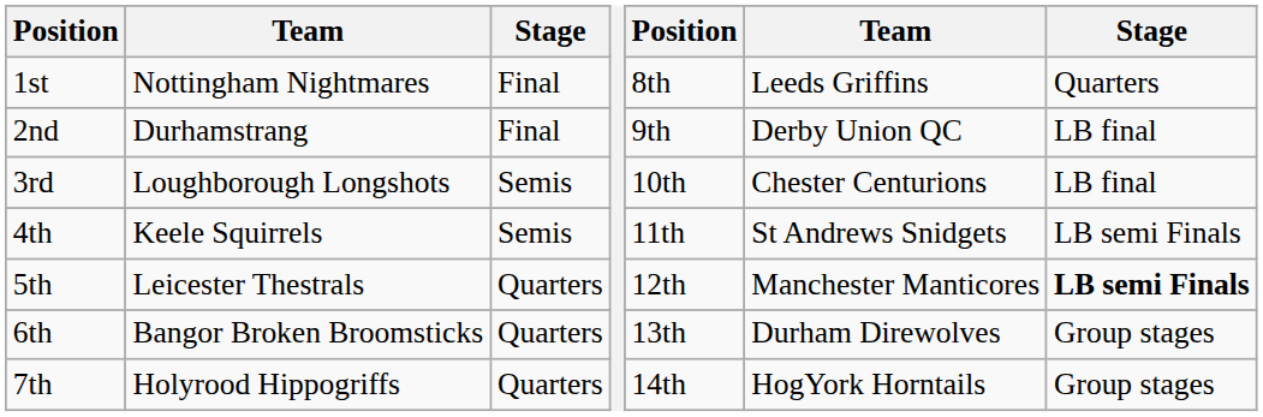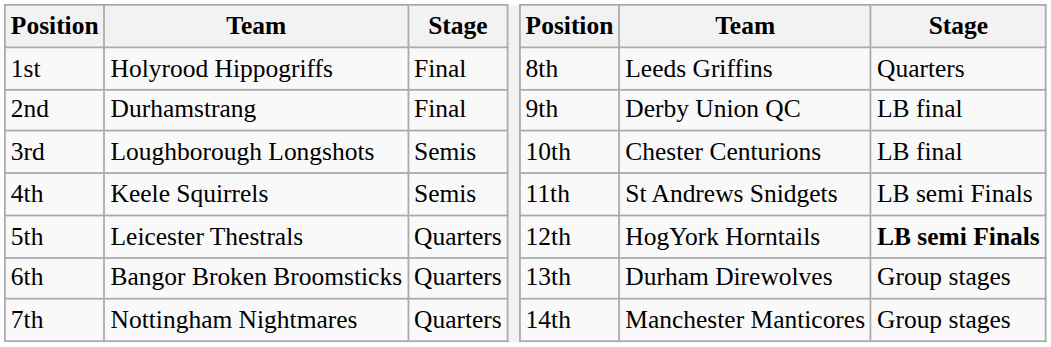1st | column 2: Nottingham Nightmares -> Holyrood Hippogriffs
5th | column 6: Manchester Manticores -> HogYork Horntails
7th | column 2: Holyrood Hippogriffs -> Nottingham Nightmares
7th | column 6: HogYork Horntails -> Manchester Manticores
